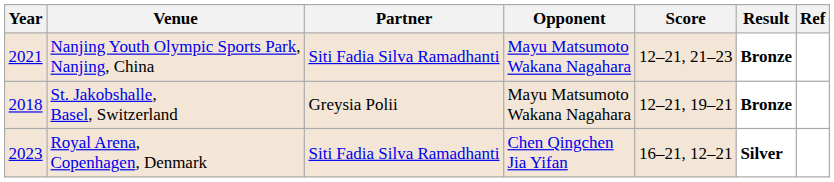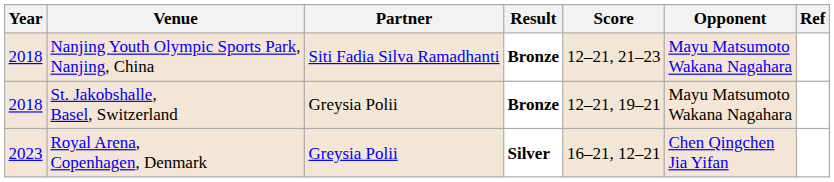columns swapped: Opponent <-> Result
Nanjing Youth Olympic Sports Park, Nanjing, China | Year: 2021 -> 2018
Royal Arena, Copenhagen, Denmark | Partner: Siti Fadia Silva Ramadhanti -> Greysia Polii
